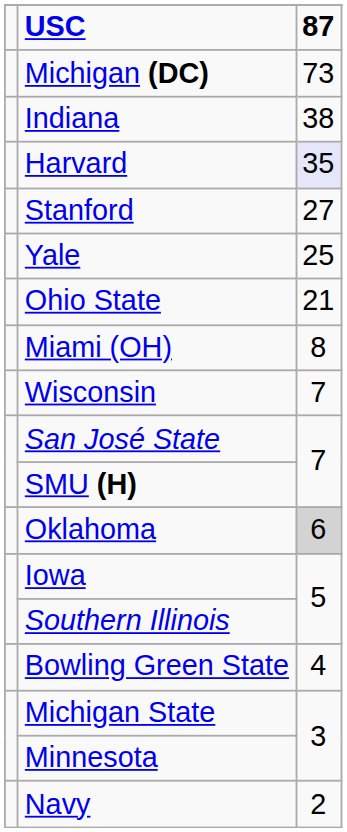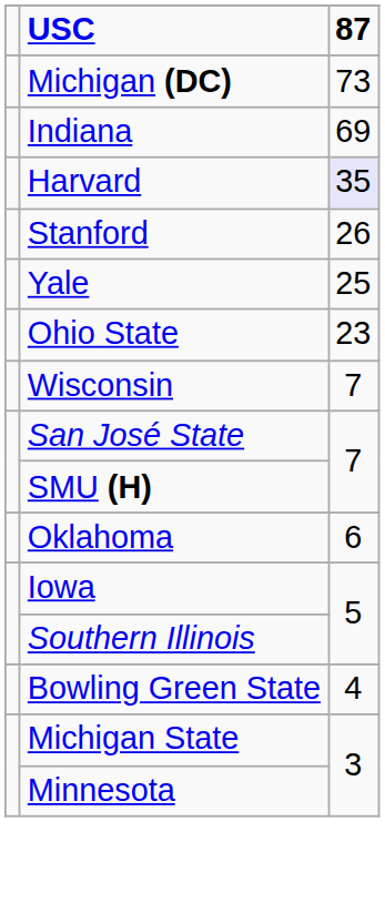Indiana | 87: 38 -> 69
Stanford | 87: 27 -> 26
Ohio State | 87: 21 -> 23
- row: Miami (OH) | 8
Oklahoma | 87: lightgrey background -> no background
- row: Navy | 2
